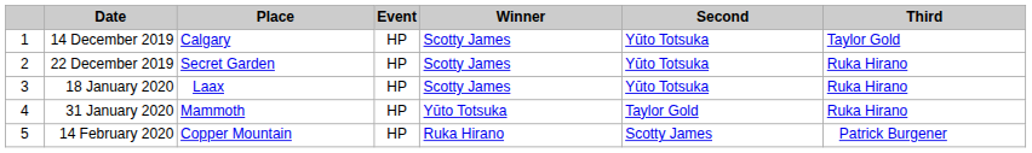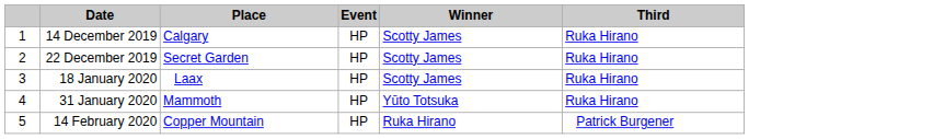- column: Second | Yūto Totsuka | Yūto Totsuka | Yūto Totsuka | Taylor Gold | Scotty James
14 December 2019 | Third: Taylor Gold -> Ruka Hirano
